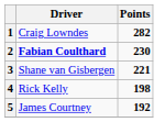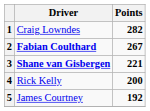2 | Points: 230 -> 267
3 | Driver: normal -> bold
4 | Points: 198 -> 200
